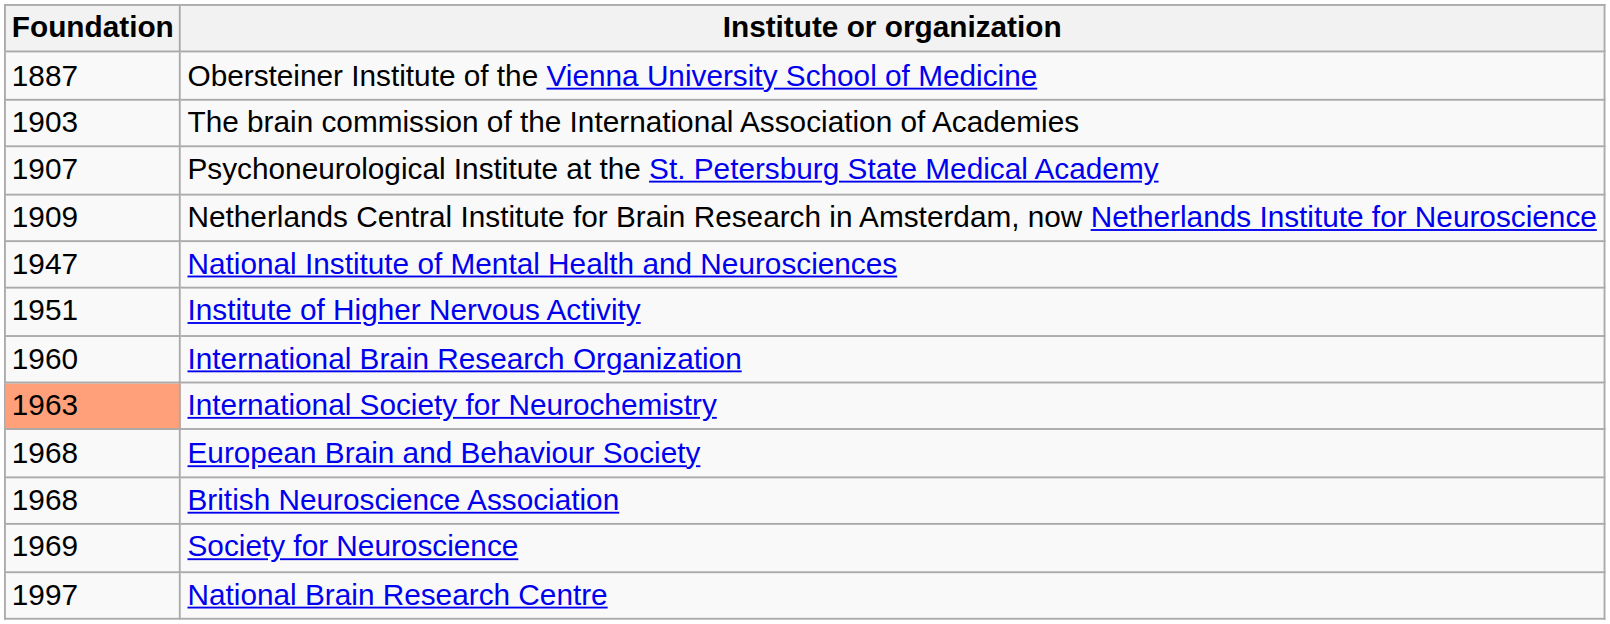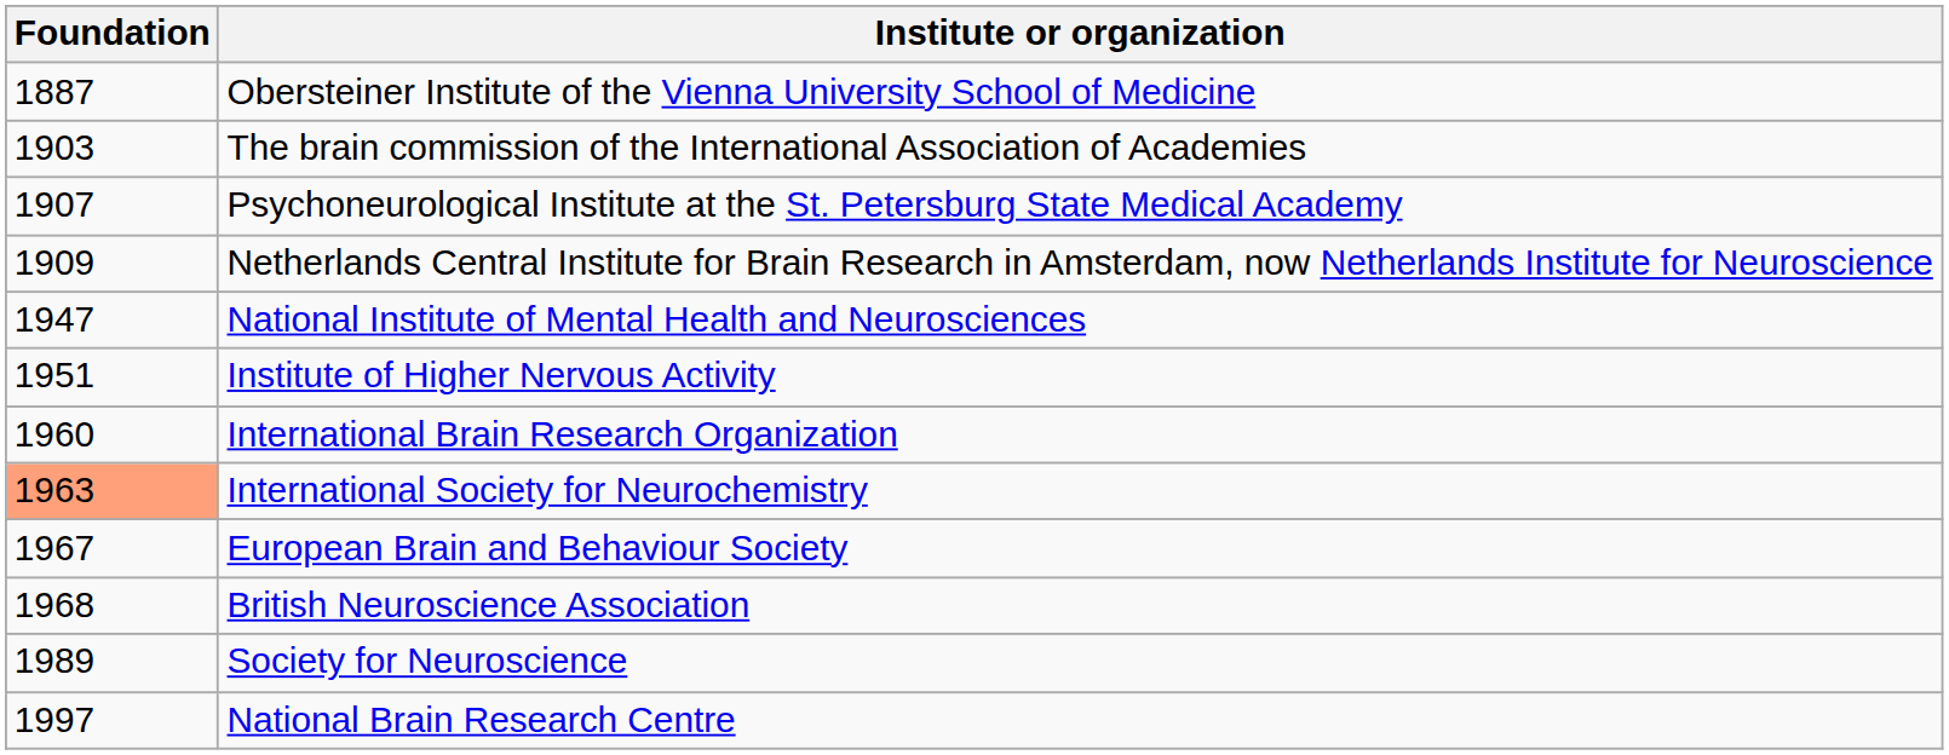European Brain and Behaviour Society | Foundation: 1968 -> 1967
Society for Neuroscience | Foundation: 1969 -> 1989
